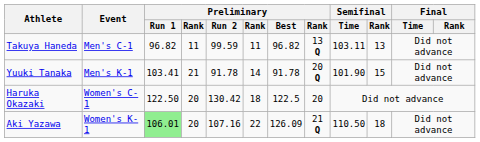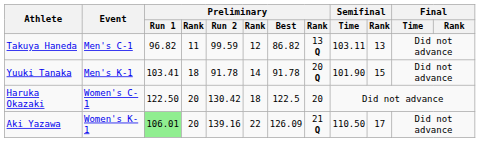Takuya Haneda | column 6: 11 -> 12
Takuya Haneda | Preliminary / Best: 96.82 -> 86.82
Yuuki Tanaka | column 4: 21 -> 18
Aki Yazawa | Preliminary / Run 2: 107.16 -> 139.16
Aki Yazawa | Semifinal / Rank: 18 -> 17
